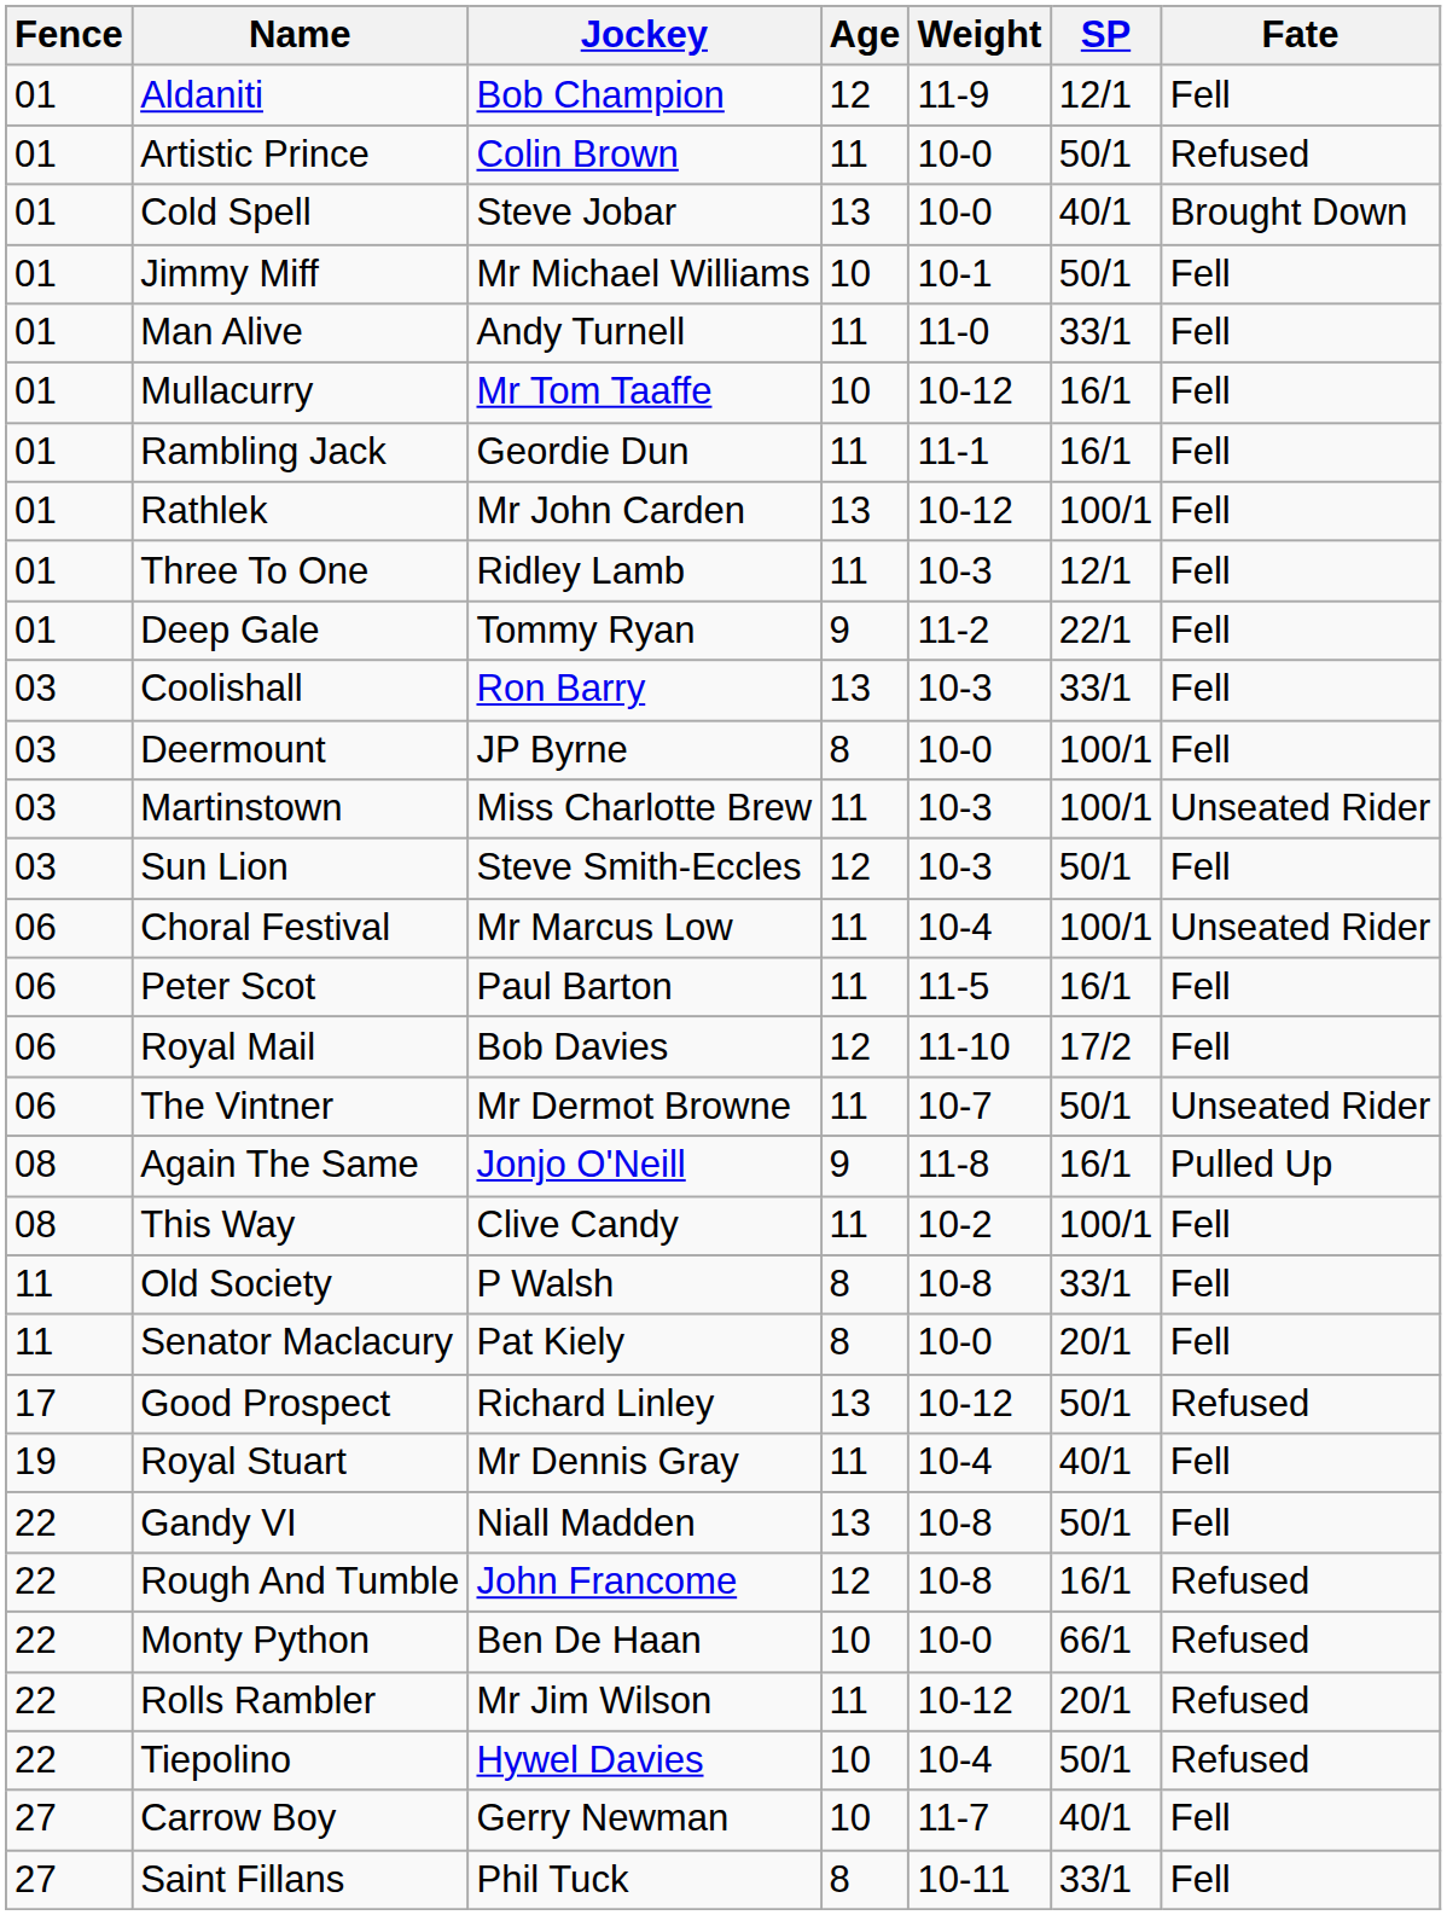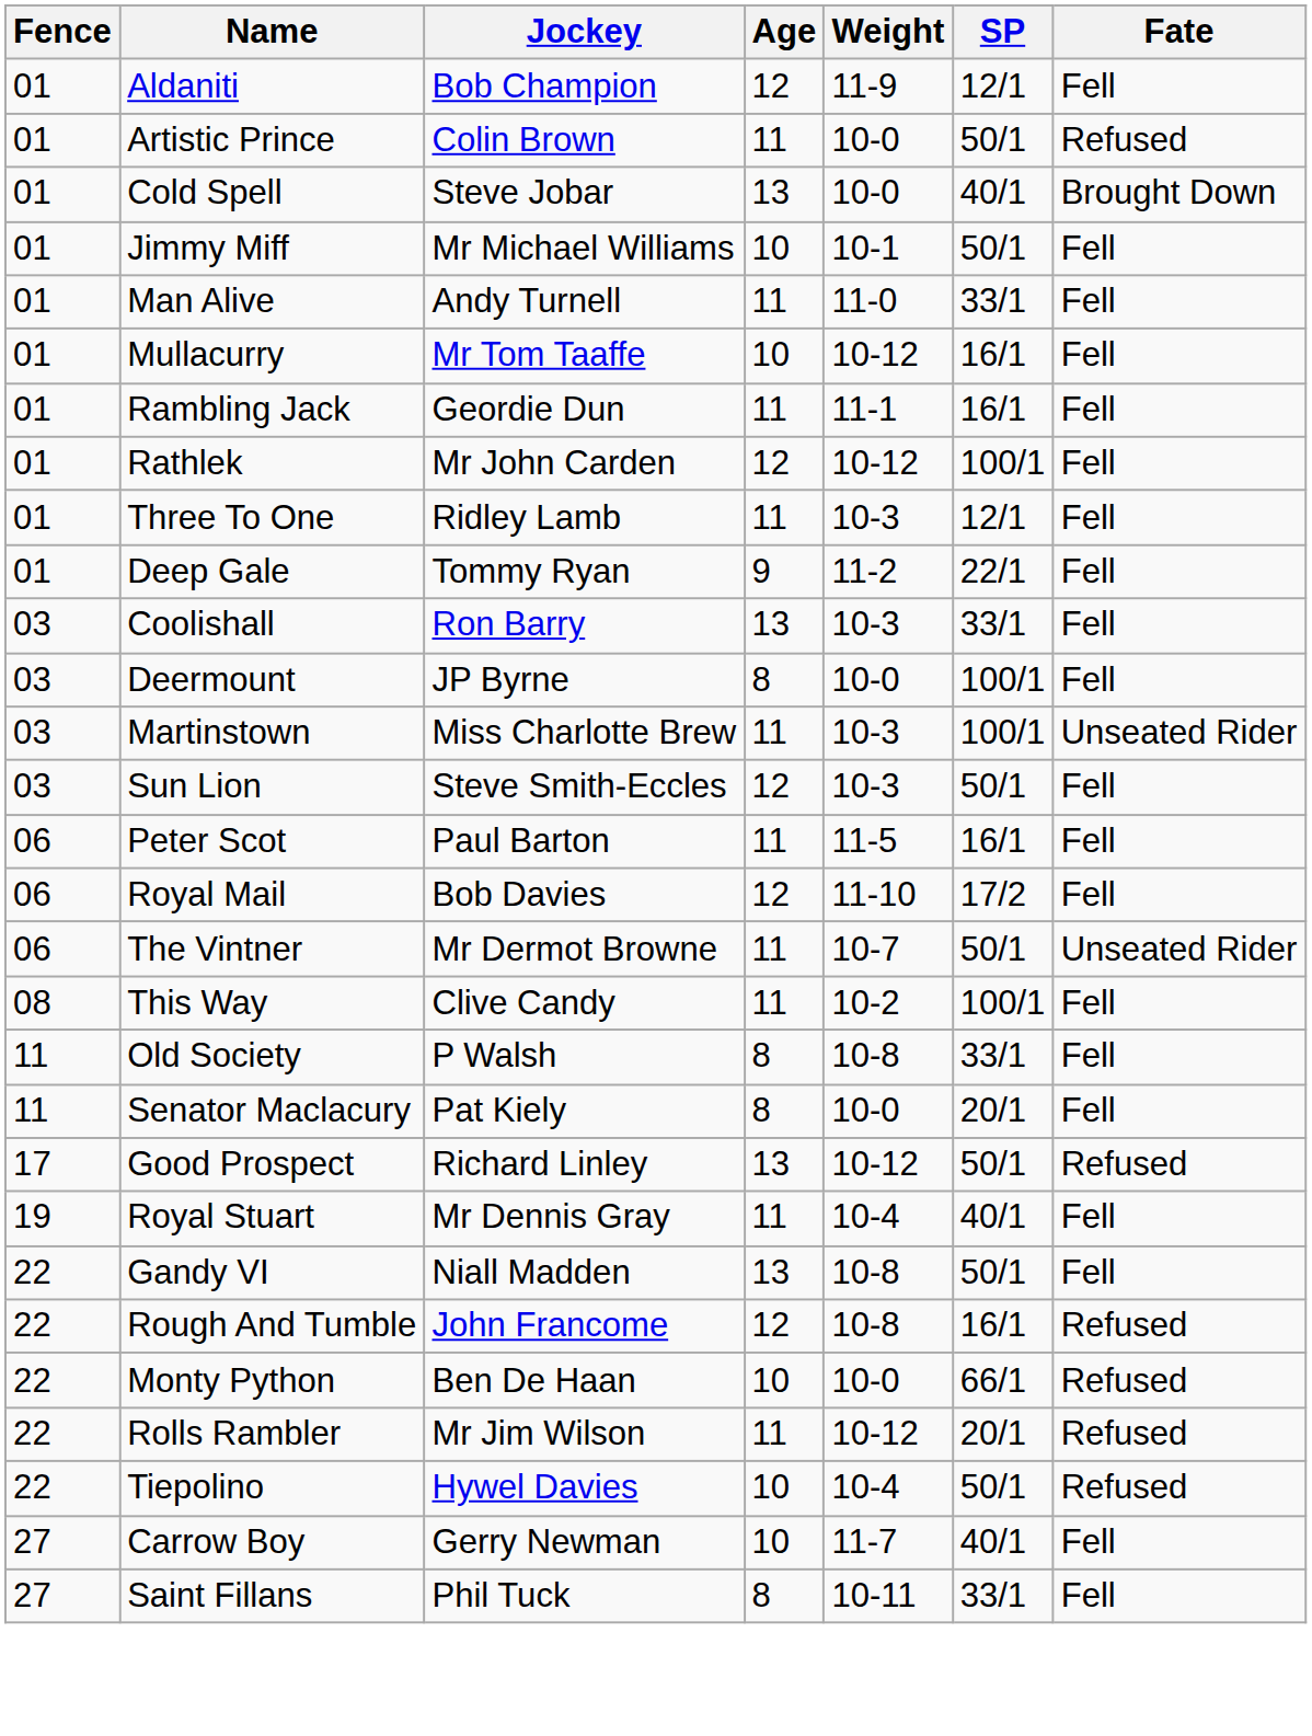Rathlek | Age: 13 -> 12
- row: 06 | Choral Festival | Mr Marcus Low | 11 | 10-4 | 100/1 | Unseated Rider
- row: 08 | Again The Same | Jonjo O'Neill | 9 | 11-8 | 16/1 | Pulled Up
